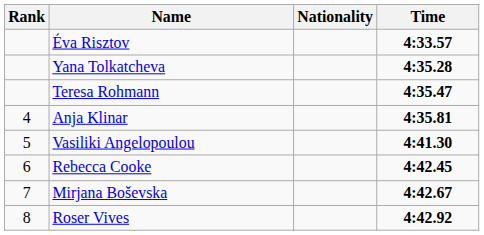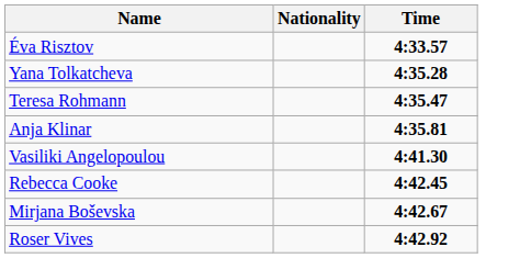- column: Rank | 4 | 5 | 6 | 7 | 8
